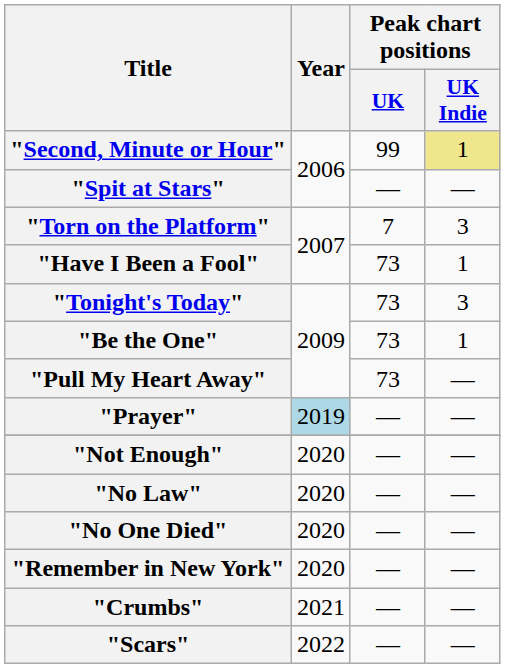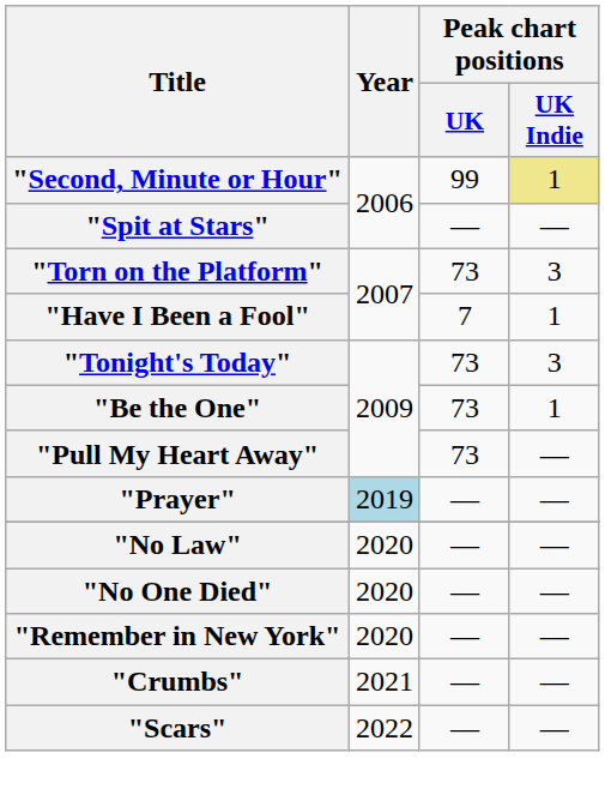"Torn on the Platform" | Peak chart positions / UK: 7 -> 73
"Have I Been a Fool" | Peak chart positions / UK: 73 -> 7
- row: "Not Enough" | 2020 | — | —
